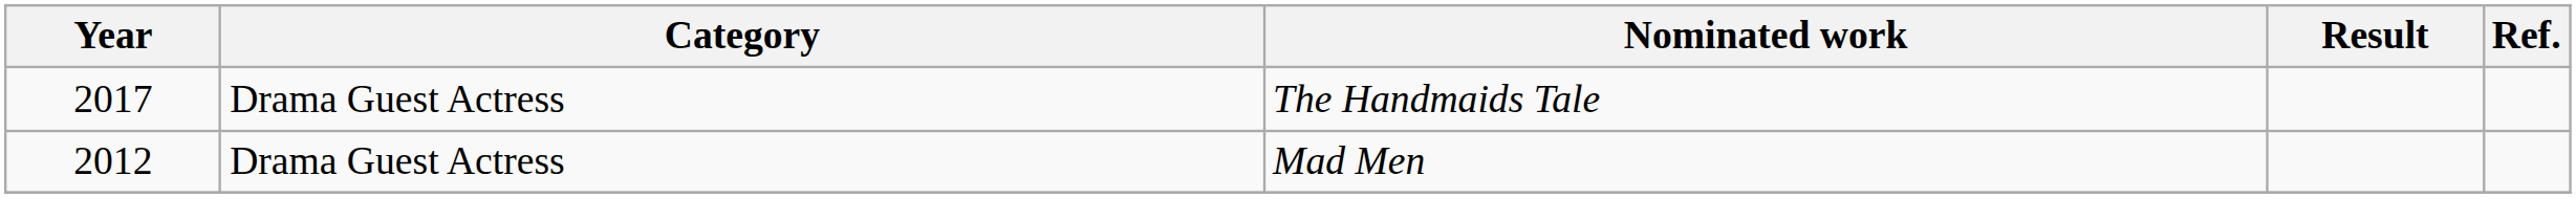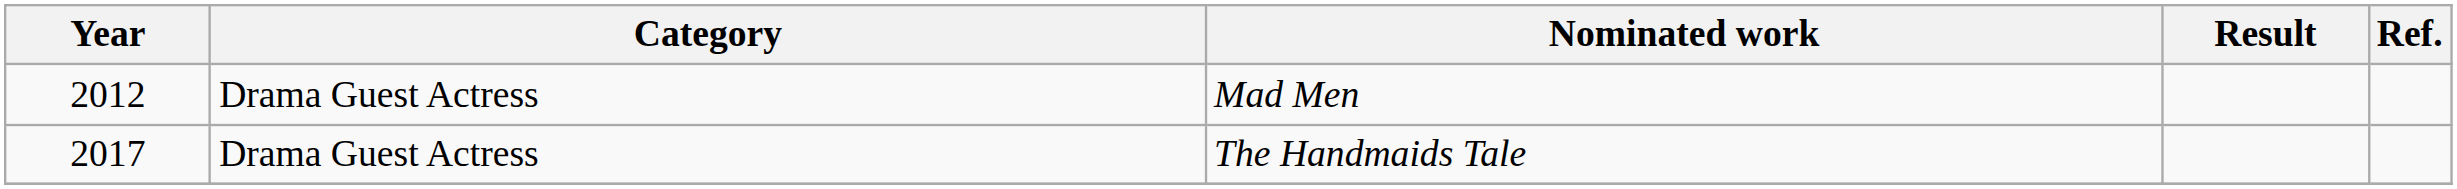rows swapped: Mad Men <-> The Handmaids Tale
